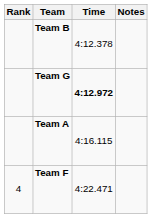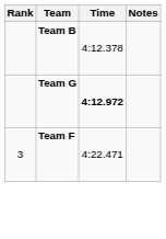- row: Team A | 4:16.115
Team F | Rank: 4 -> 3
